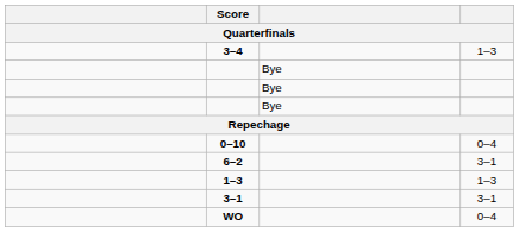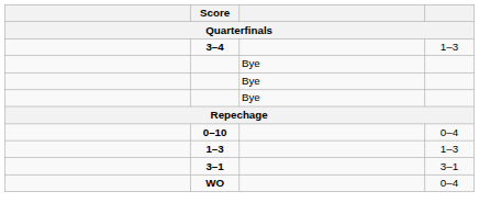- row: 6–2 | 3–1
